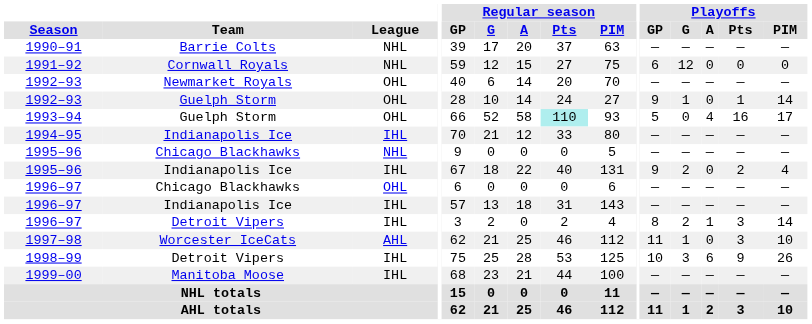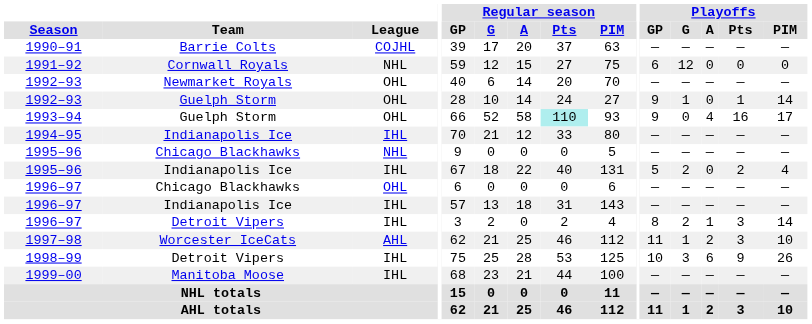1990–91 | League: NHL -> COJHL
1993–94 | Playoffs / GP: 5 -> 9
1995–96 / Indianapolis Ice | Playoffs / GP: 9 -> 5
1997–98 | Playoffs / A: 0 -> 2
